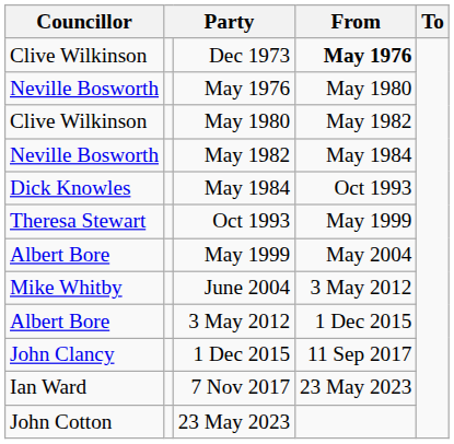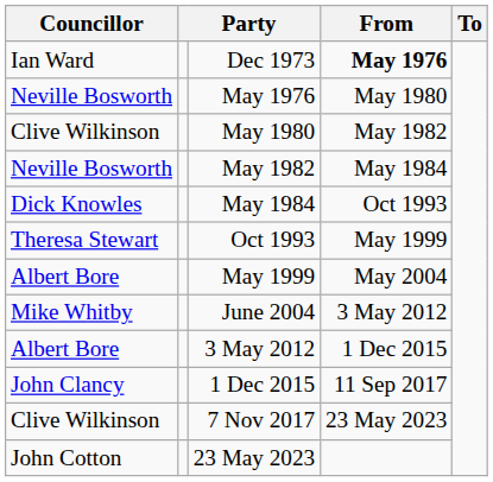Dec 1973 | Councillor: Clive Wilkinson -> Ian Ward
7 Nov 2017 | Councillor: Ian Ward -> Clive Wilkinson
